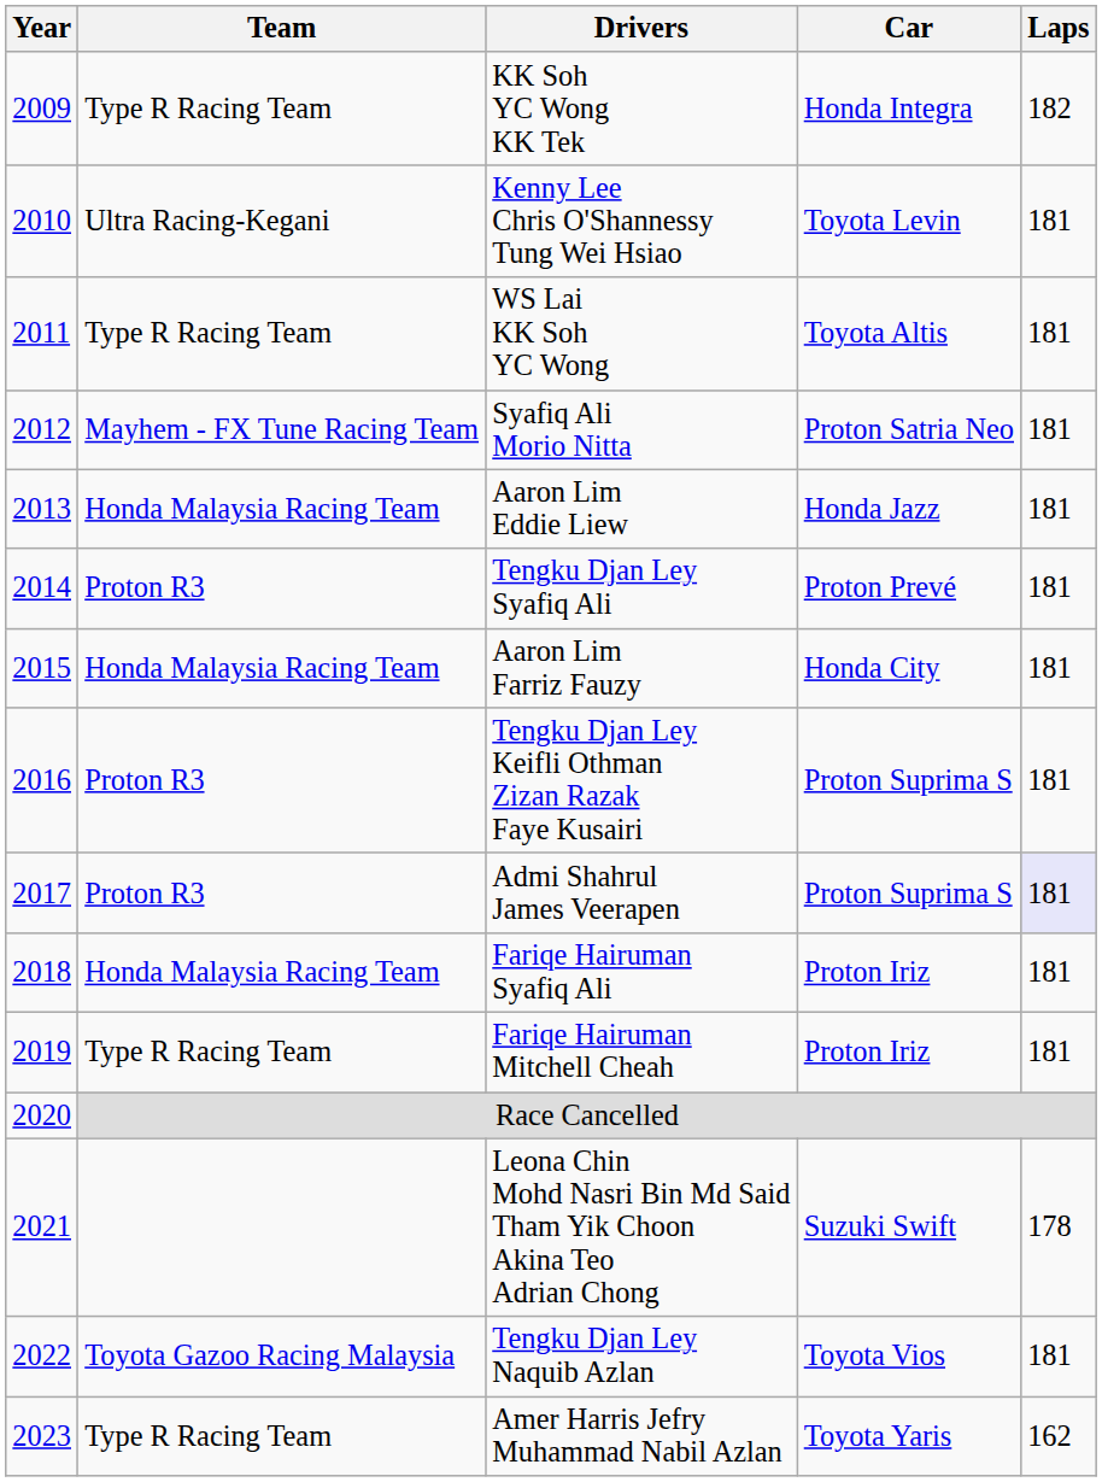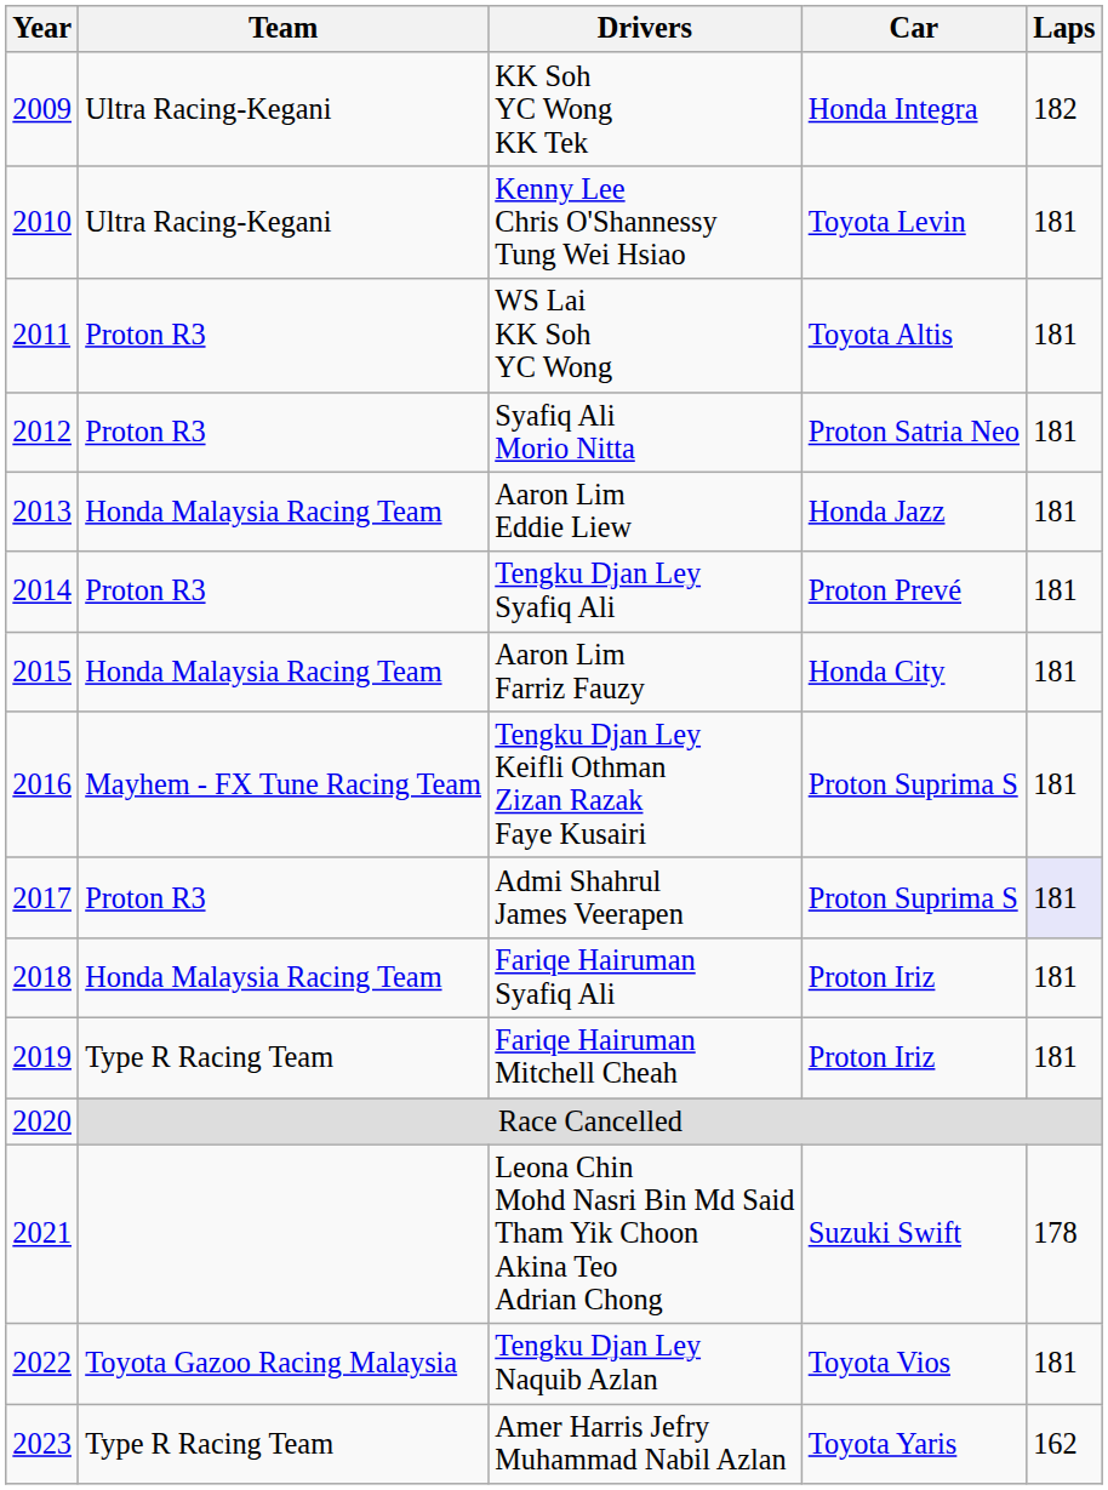KK Soh YC Wong KK Tek | Team: Type R Racing Team -> Ultra Racing-Kegani
WS Lai KK Soh YC Wong | Team: Type R Racing Team -> Proton R3
Syafiq Ali Morio Nitta | Team: Mayhem - FX Tune Racing Team -> Proton R3
Tengku Djan Ley Keifli Othman Zizan Razak Faye Kusairi | Team: Proton R3 -> Mayhem - FX Tune Racing Team
